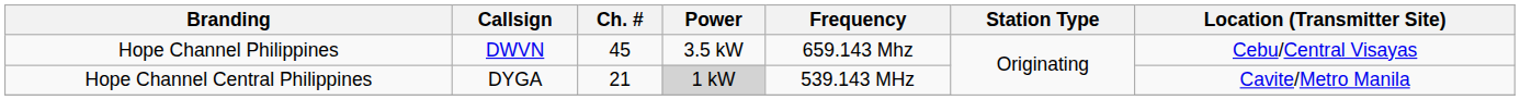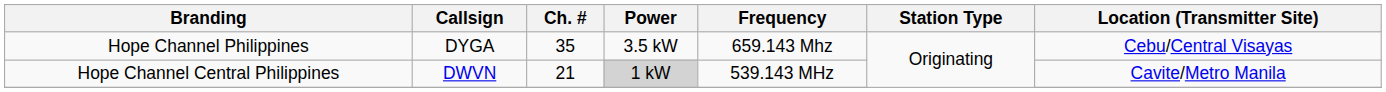Hope Channel Philippines | Callsign: DWVN -> DYGA
Hope Channel Philippines | Ch. #: 45 -> 35
Hope Channel Central Philippines | Callsign: DYGA -> DWVN
